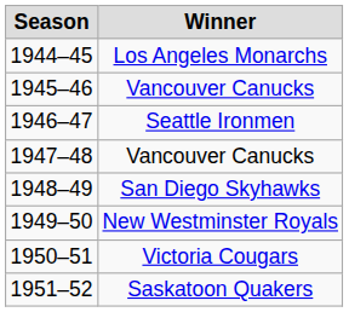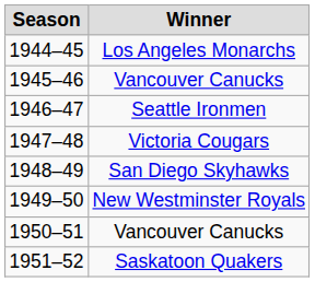1947–48 | Winner: Vancouver Canucks -> Victoria Cougars
1950–51 | Winner: Victoria Cougars -> Vancouver Canucks
